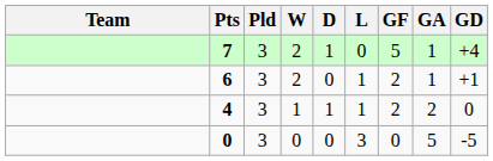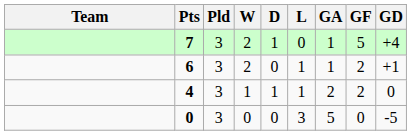columns swapped: GF <-> GA
